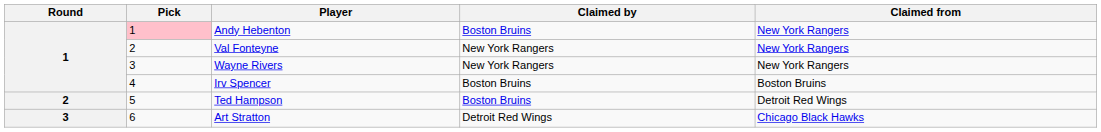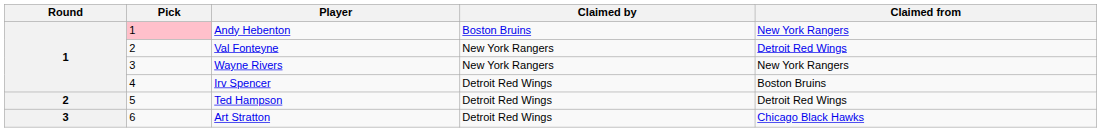Val Fonteyne | Claimed from: New York Rangers -> Detroit Red Wings
Irv Spencer | Claimed by: Boston Bruins -> Detroit Red Wings
Ted Hampson | Claimed by: Boston Bruins -> Detroit Red Wings
